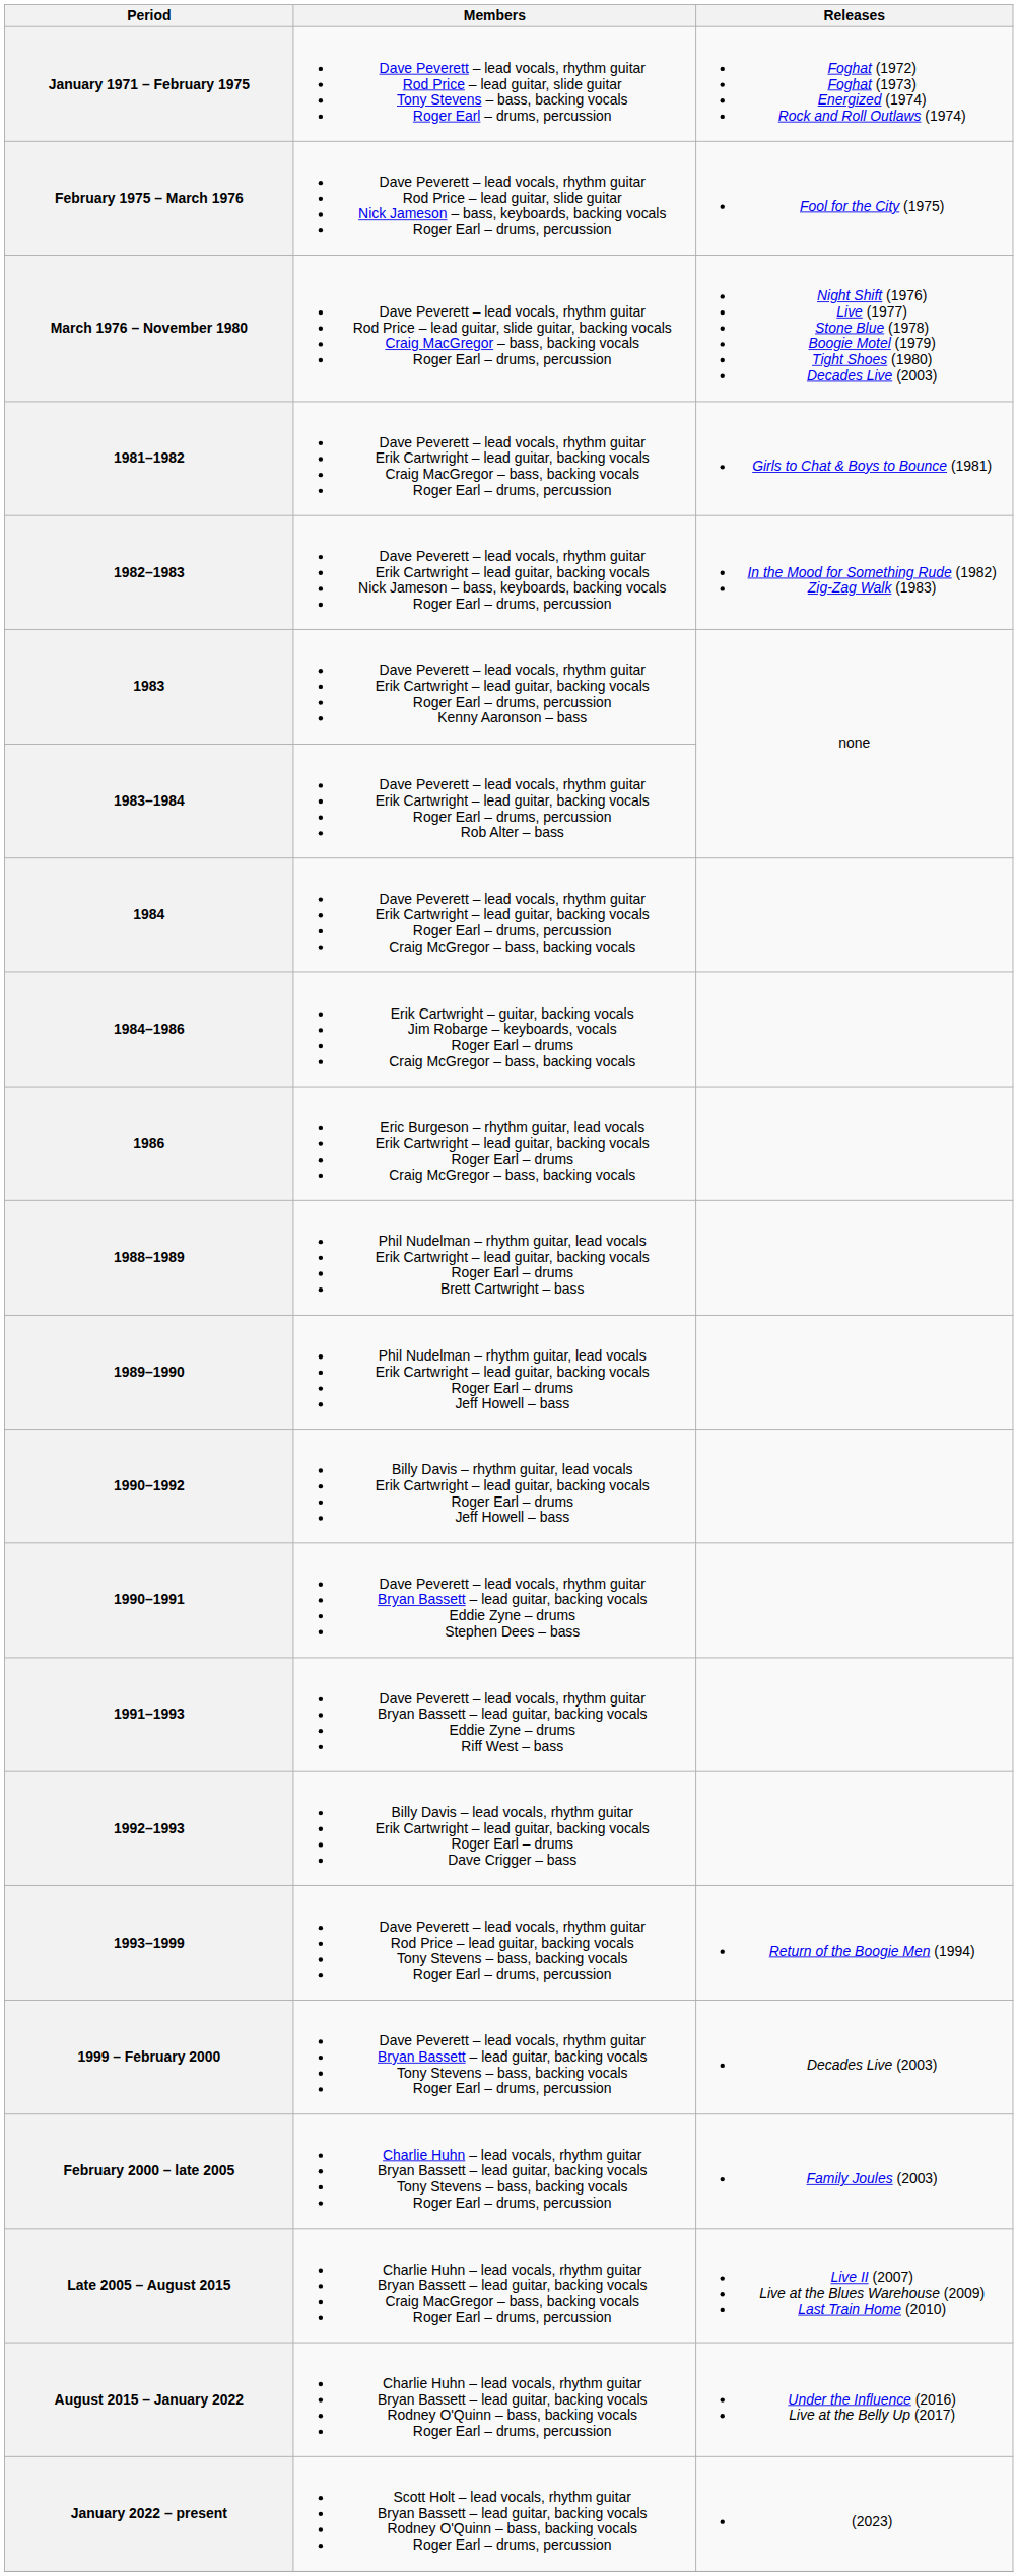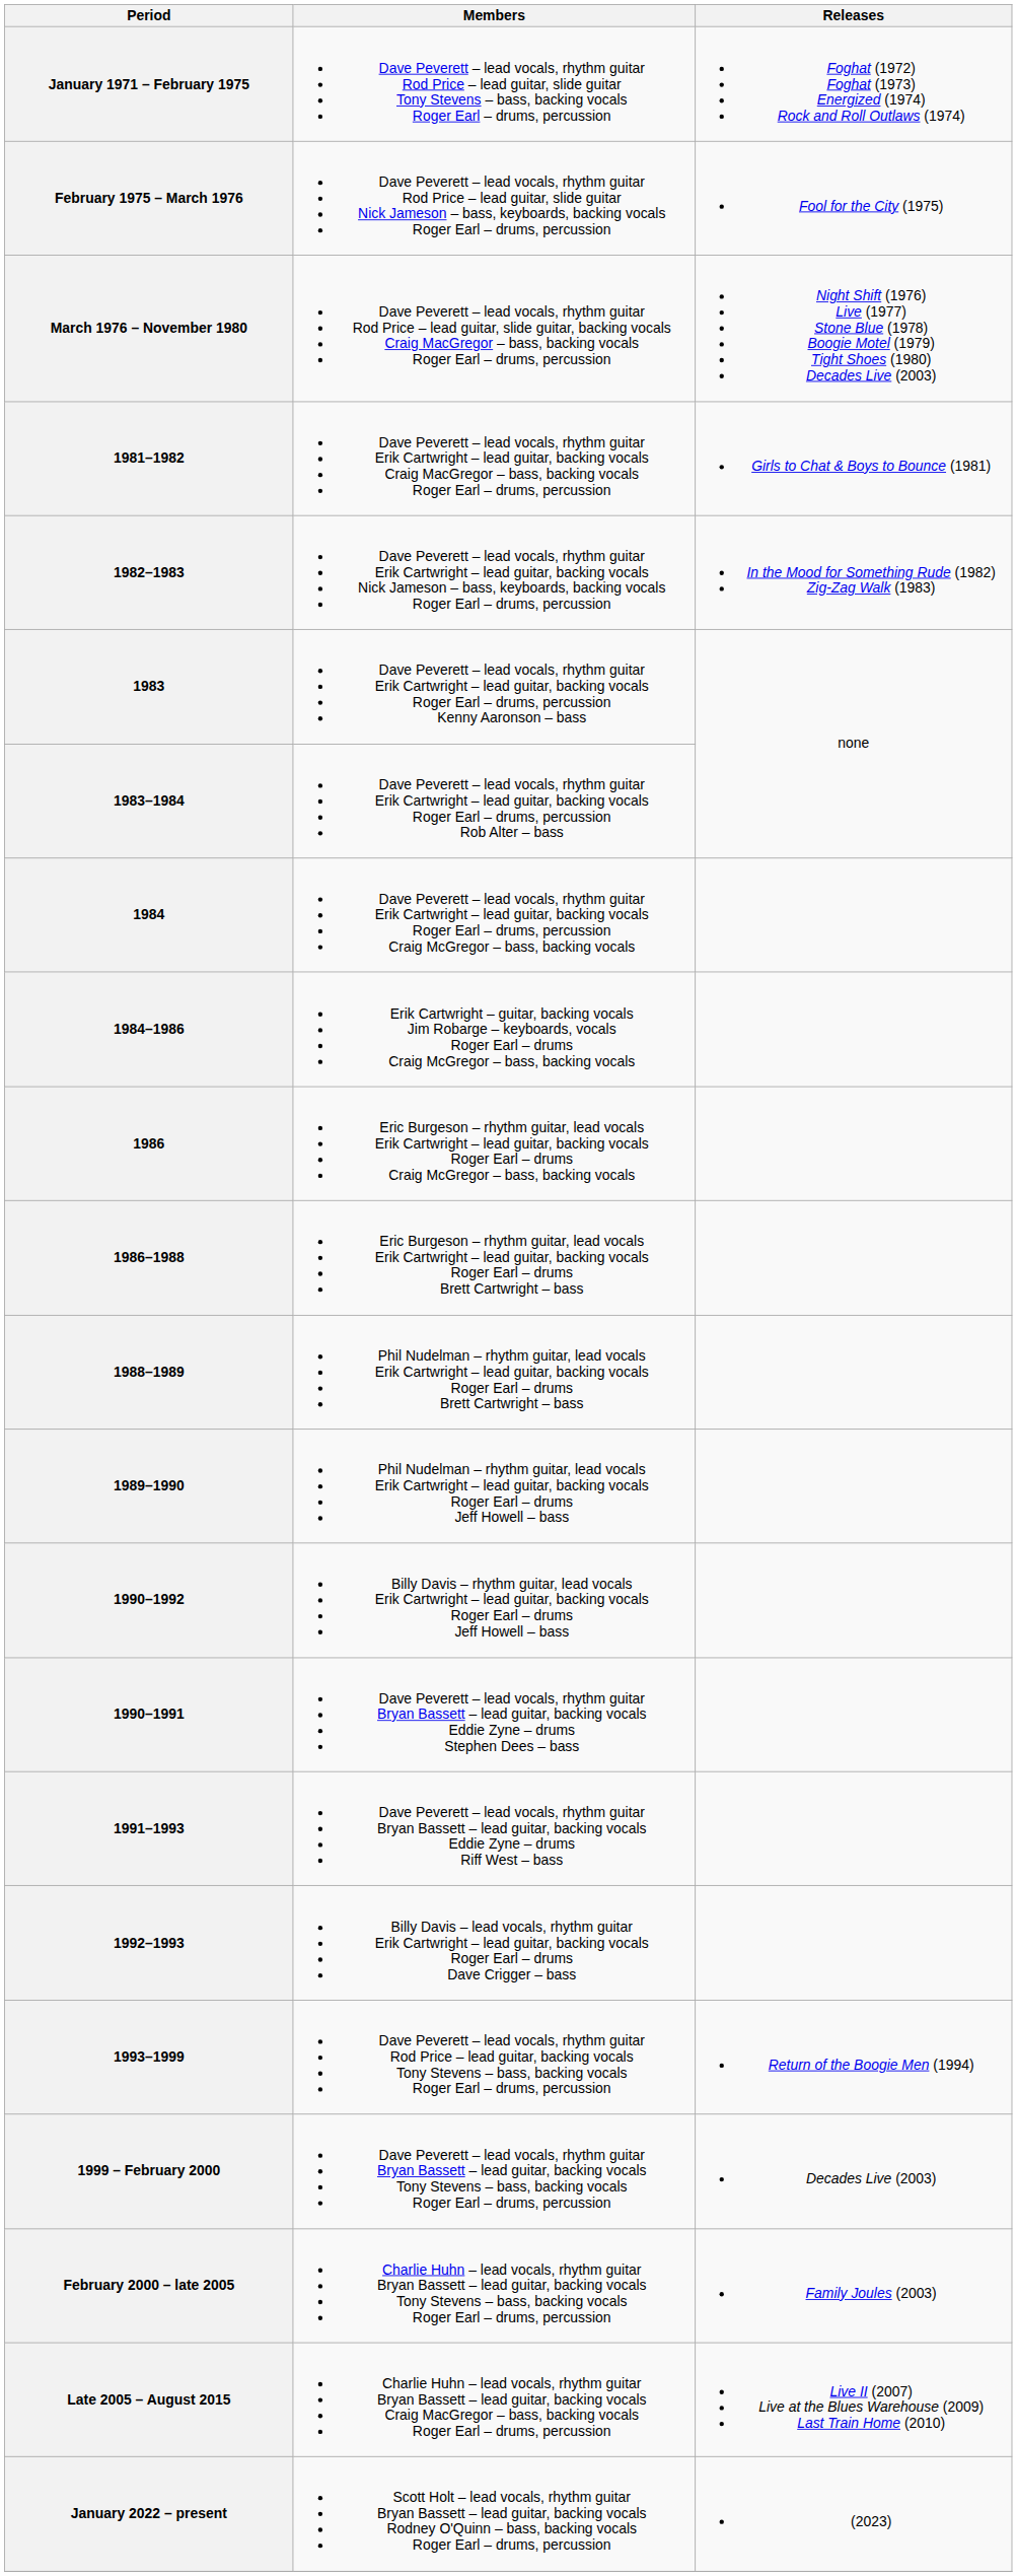+ row: 1986–1988 | Eric Burgeson – rhythm guitar, lead vocals Erik Cartwright – lead guitar, backing vocals Roger Earl – drums Brett Cartwright – bass
- row: August 2015 – January 2022 | Charlie Huhn – lead vocals, rhythm guitar Bryan Bassett – lead guitar, backing vocals Rodney O'Quinn – bass, backing vocals Roger Earl – drums, percussion | Under the Influence (2016) Live at the Belly Up (2017)
